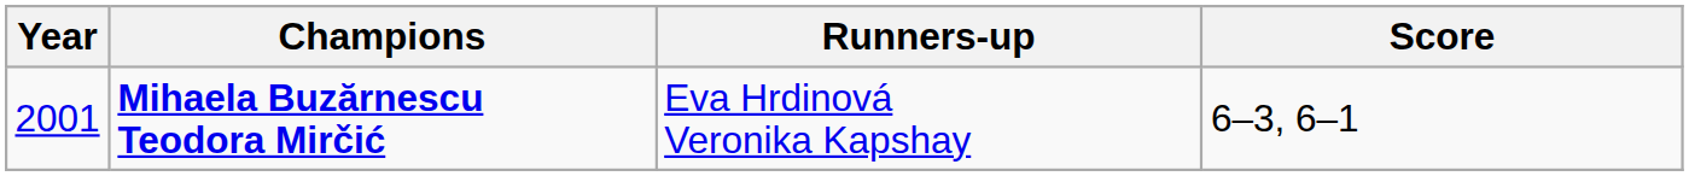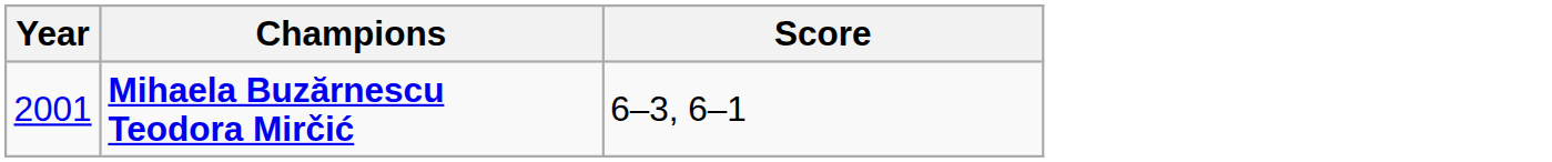- column: Runners-up | Eva Hrdinová Veronika Kapshay
